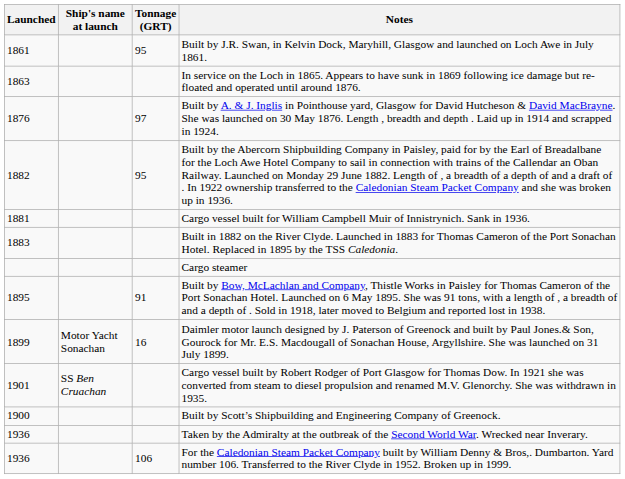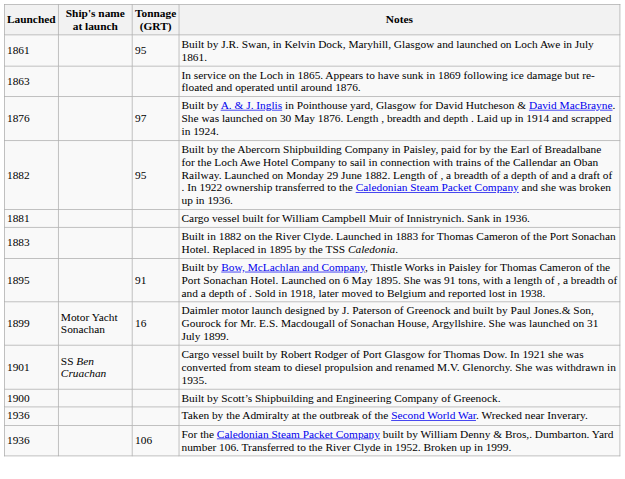- row: Cargo steamer
